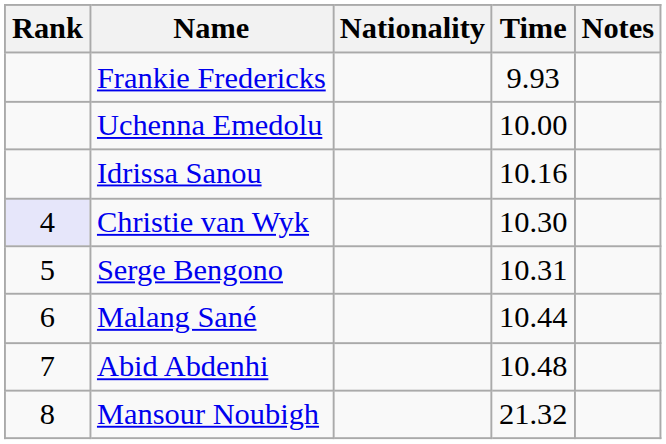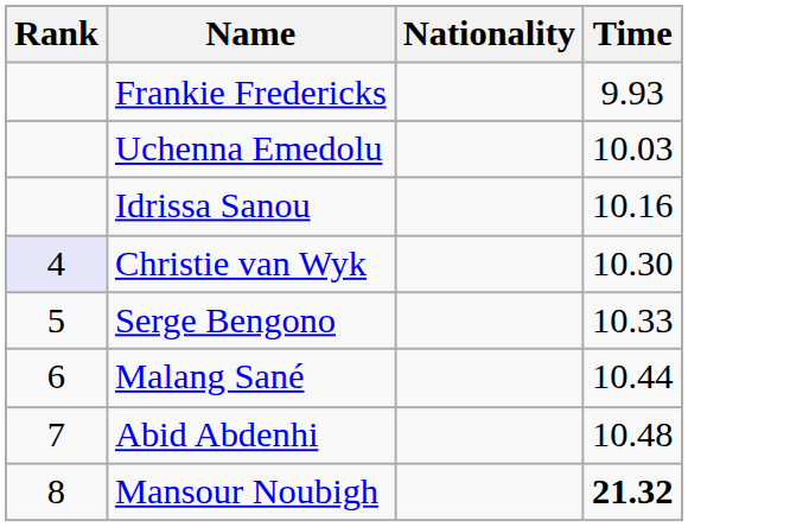- column: Notes
Uchenna Emedolu | Time: 10.00 -> 10.03
Serge Bengono | Time: 10.31 -> 10.33
Mansour Noubigh | Time: normal -> bold
